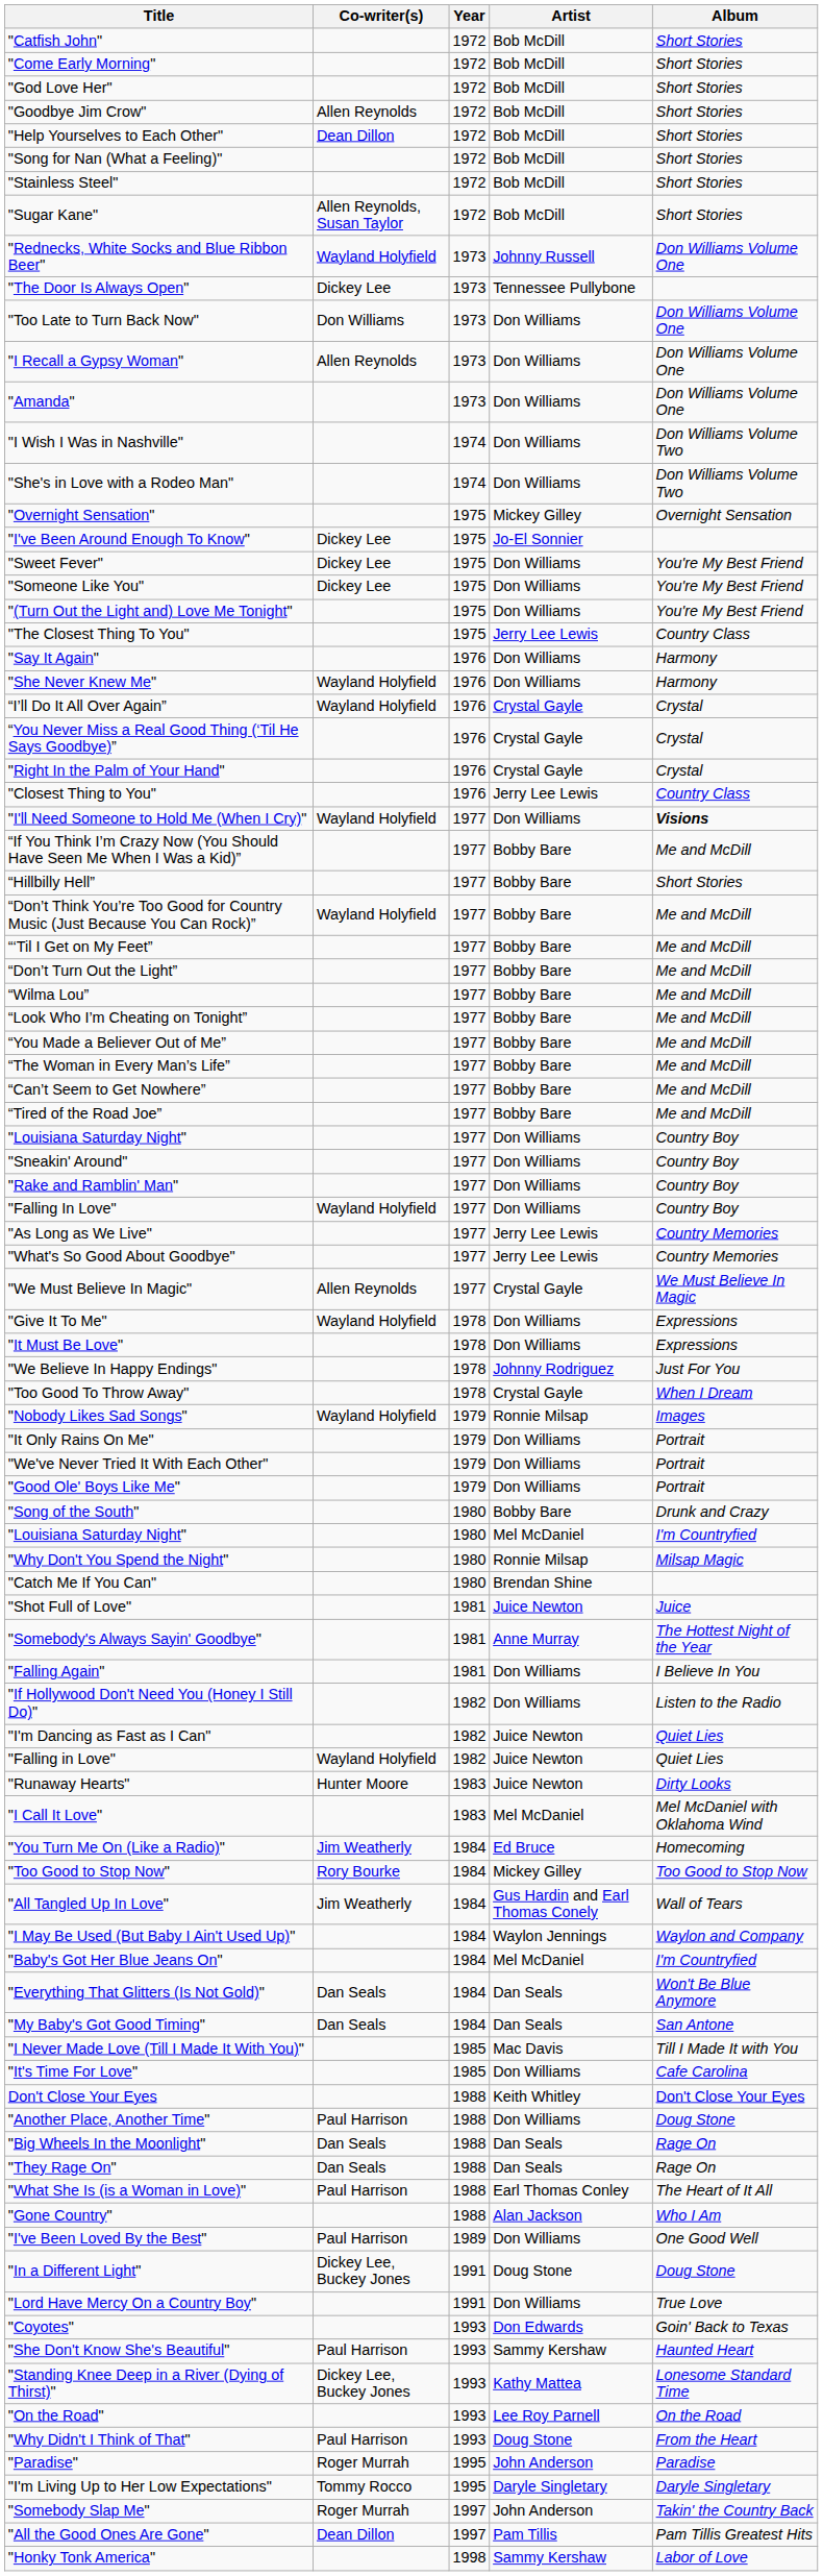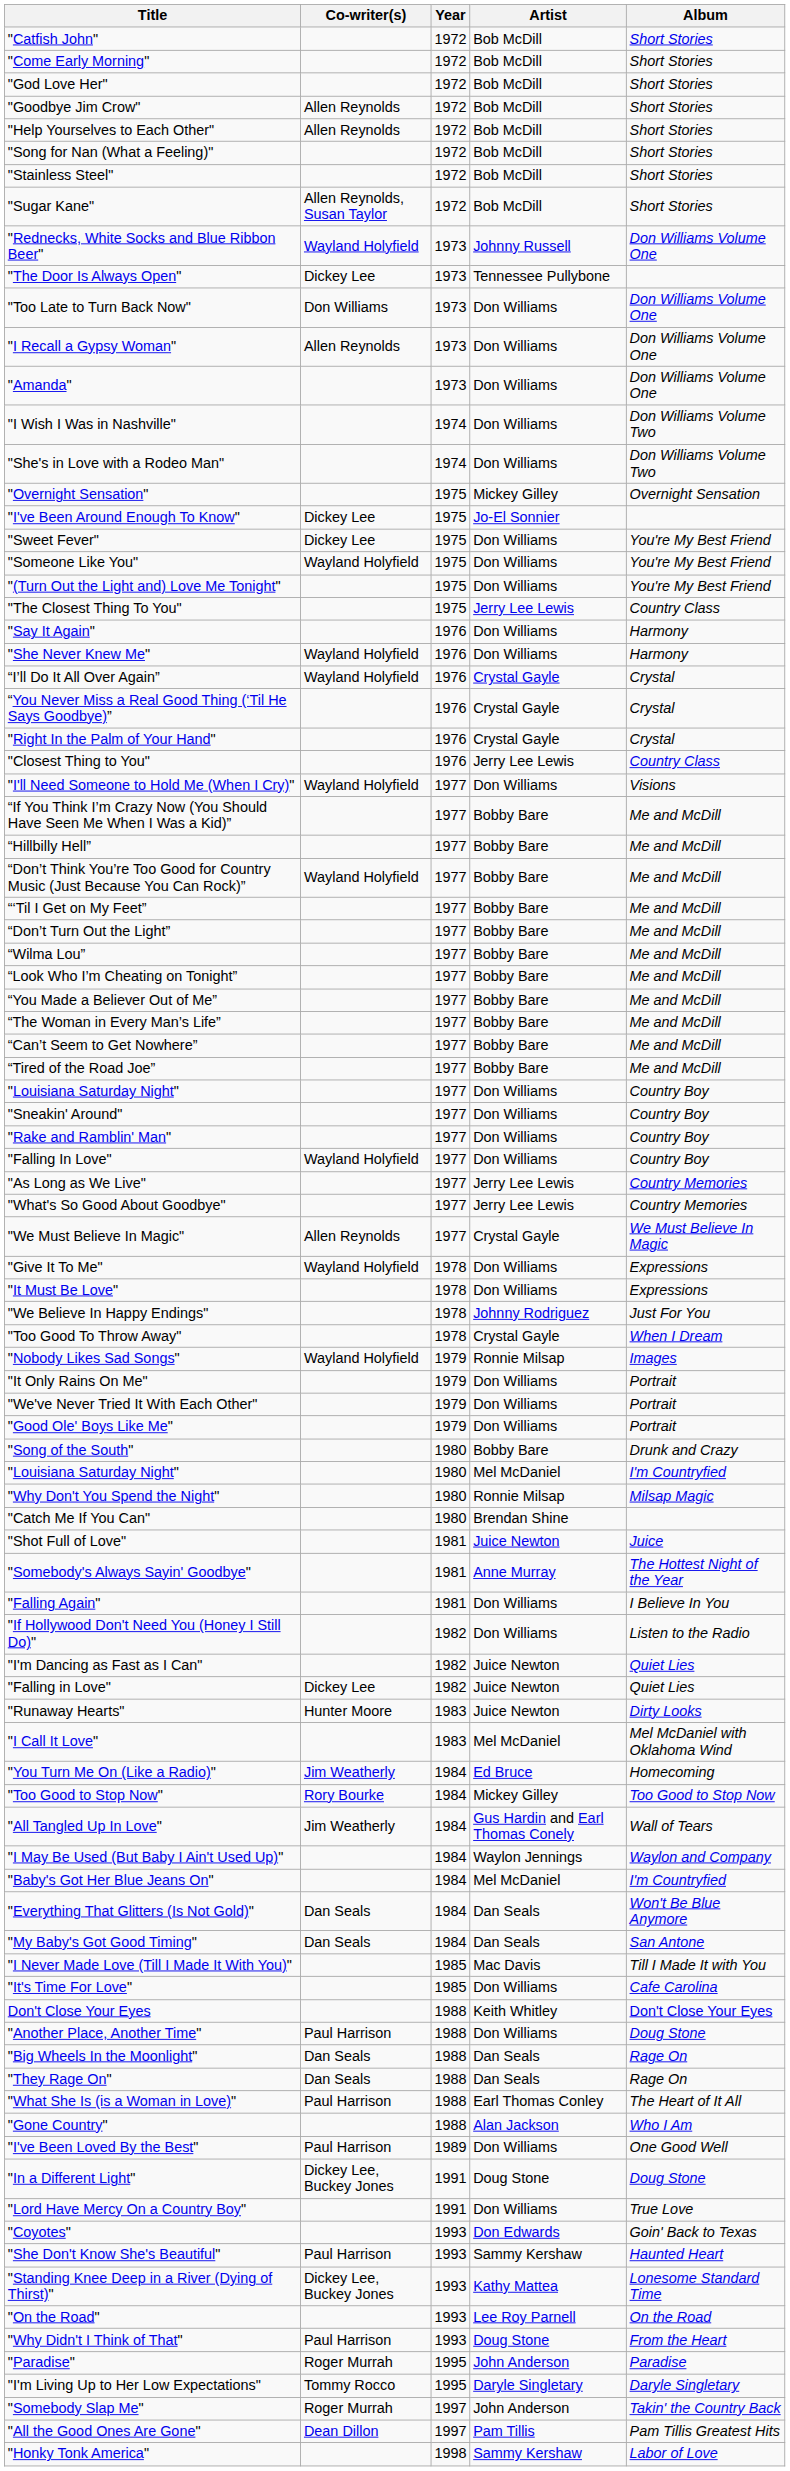"Help Yourselves to Each Other" | Co-writer(s): Dean Dillon -> Allen Reynolds
"Someone Like You" | Co-writer(s): Dickey Lee -> Wayland Holyfield
"I'll Need Someone to Hold Me (When I Cry)" | Album: bold -> normal
“Hillbilly Hell” | Album: Short Stories -> Me and McDill
"Falling in Love" | Co-writer(s): Wayland Holyfield -> Dickey Lee
